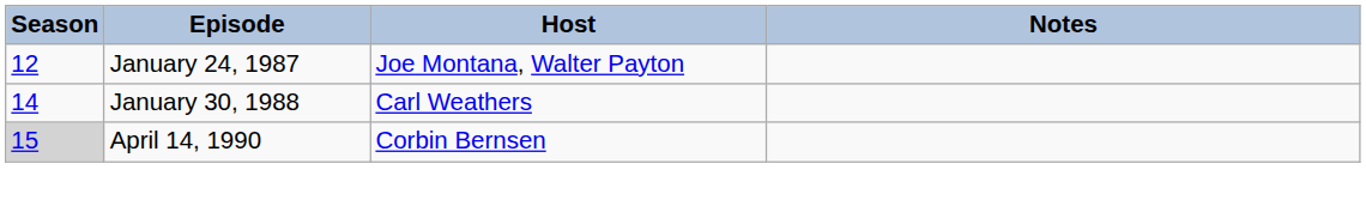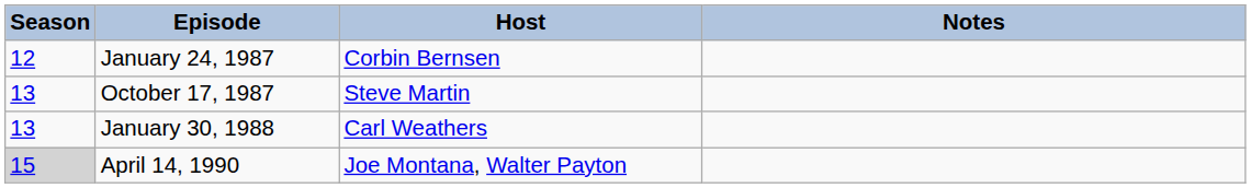January 24, 1987 | Host: Joe Montana, Walter Payton -> Corbin Bernsen
+ row: 13 | October 17, 1987 | Steve Martin
January 30, 1988 | Season: 14 -> 13
April 14, 1990 | Host: Corbin Bernsen -> Joe Montana, Walter Payton
